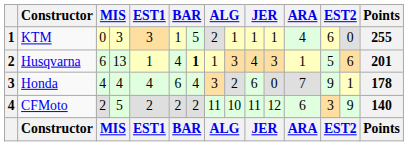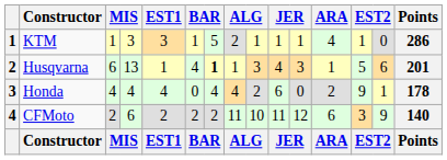KTM | column 3: 0 -> 1
KTM | column 13: 6 -> 1
KTM | Points: 255 -> 286
Honda | column 6: 6 -> 0
Honda | column 8: 3 -> 4
Honda | ARA: 7 -> 2
CFMoto | column 4: 5 -> 6
